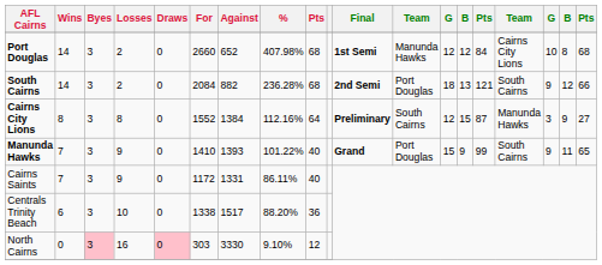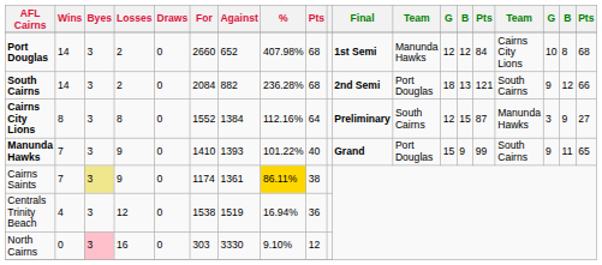Cairns Saints | Byes: no background -> khaki background
Cairns Saints | For: 1172 -> 1174
Cairns Saints | Against: 1331 -> 1361
Cairns Saints | %: no background -> gold background
Cairns Saints | column 9: 40 -> 38
Centrals Trinity Beach | Wins: 6 -> 4
Centrals Trinity Beach | Losses: 10 -> 12
Centrals Trinity Beach | For: 1338 -> 1538
Centrals Trinity Beach | Against: 1517 -> 1519
Centrals Trinity Beach | %: 88.20% -> 16.94%
North Cairns | Draws: pink background -> no background
